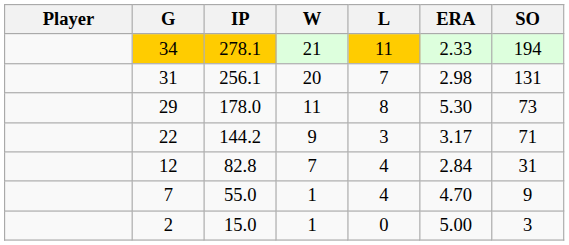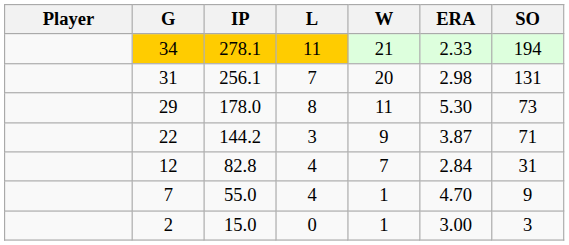columns swapped: W <-> L
22 | ERA: 3.17 -> 3.87
2 | ERA: 5.00 -> 3.00
